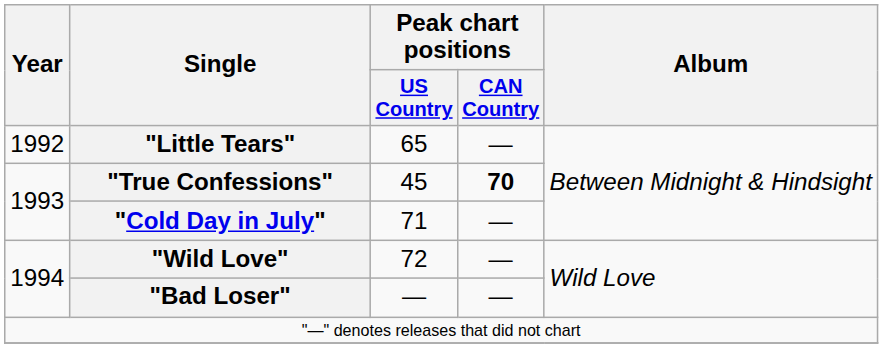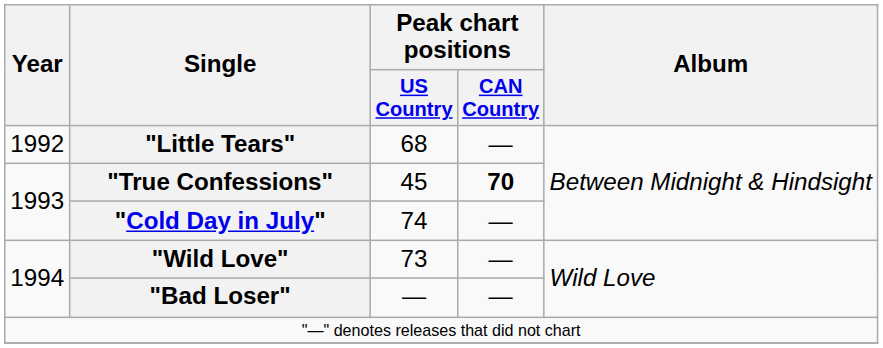"Little Tears" | Peak chart positions / US Country: 65 -> 68
"Cold Day in July" | Peak chart positions / US Country: 71 -> 74
"Wild Love" | Peak chart positions / US Country: 72 -> 73
